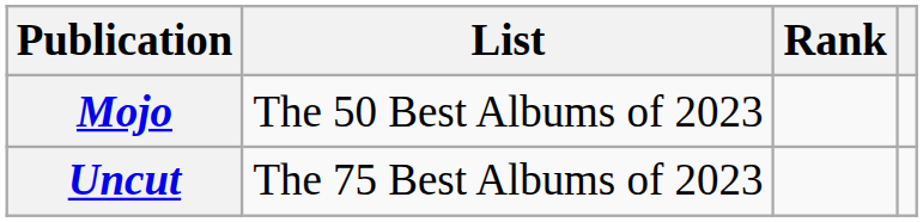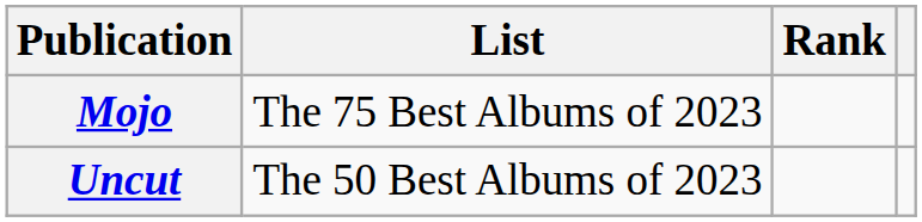Mojo | List: The 50 Best Albums of 2023 -> The 75 Best Albums of 2023
Uncut | List: The 75 Best Albums of 2023 -> The 50 Best Albums of 2023
